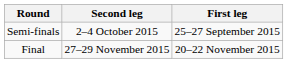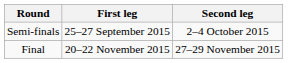columns swapped: First leg <-> Second leg
